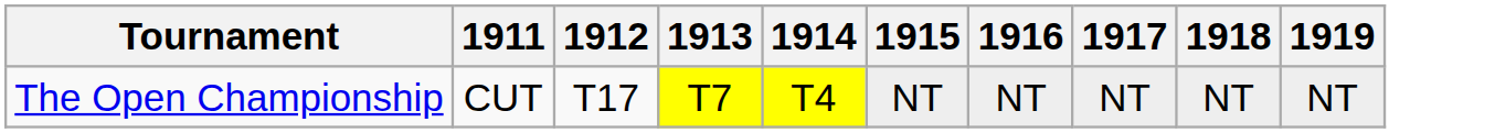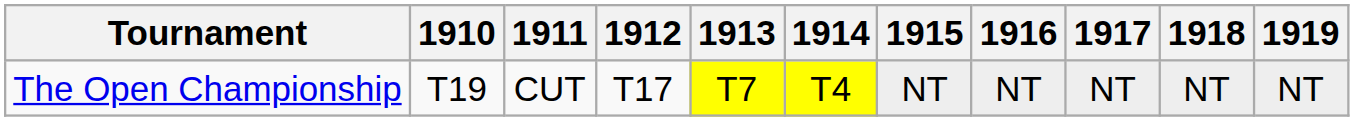+ column: 1910 | T19
